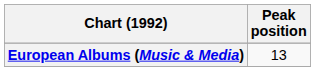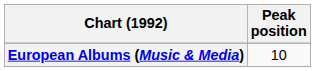European Albums (Music & Media) | Peak position: 13 -> 10
